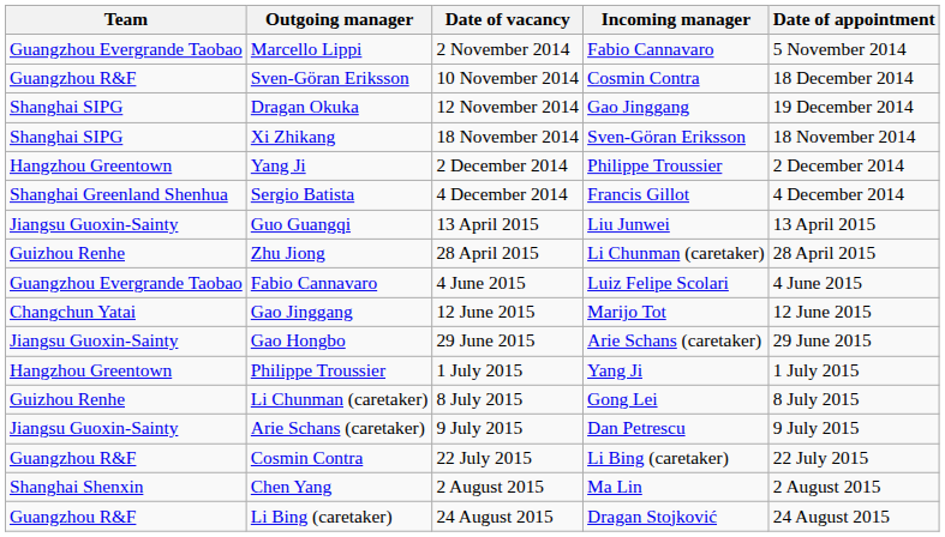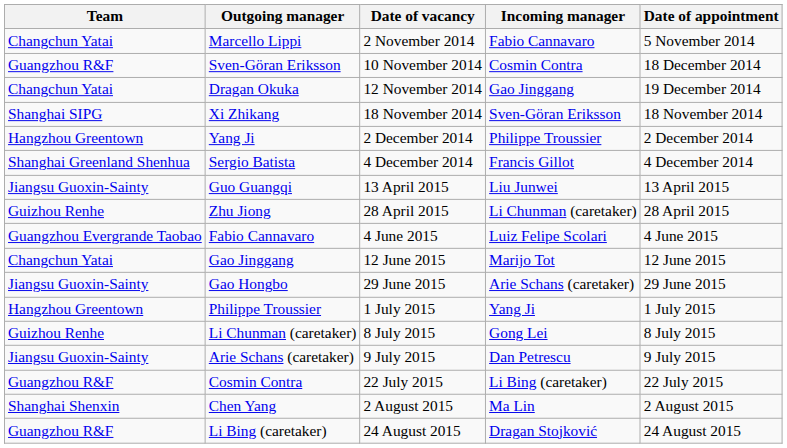Marcello Lippi | Team: Guangzhou Evergrande Taobao -> Changchun Yatai
Dragan Okuka | Team: Shanghai SIPG -> Changchun Yatai
